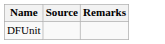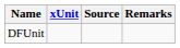+ column: xUnit
